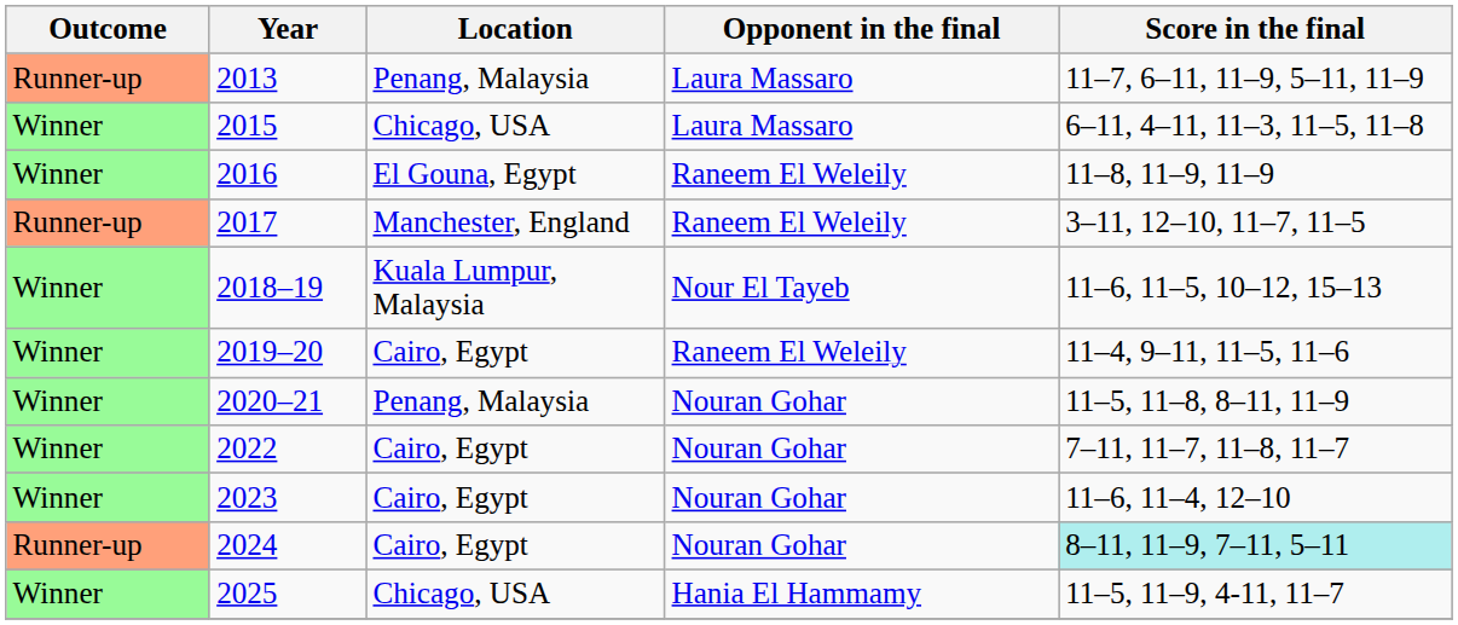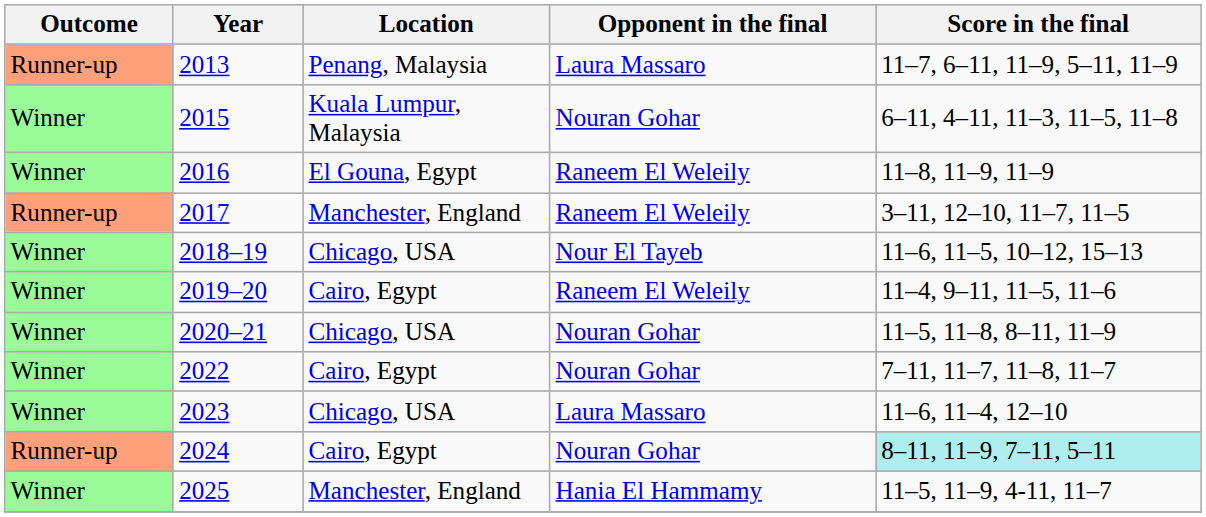2015 | Location: Chicago, USA -> Kuala Lumpur, Malaysia
2015 | Opponent in the final: Laura Massaro -> Nouran Gohar
2018–19 | Location: Kuala Lumpur, Malaysia -> Chicago, USA
2020–21 | Location: Penang, Malaysia -> Chicago, USA
2023 | Location: Cairo, Egypt -> Chicago, USA
2023 | Opponent in the final: Nouran Gohar -> Laura Massaro
2025 | Location: Chicago, USA -> Manchester, England
